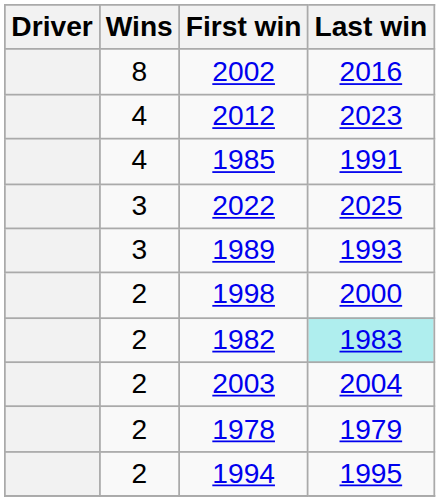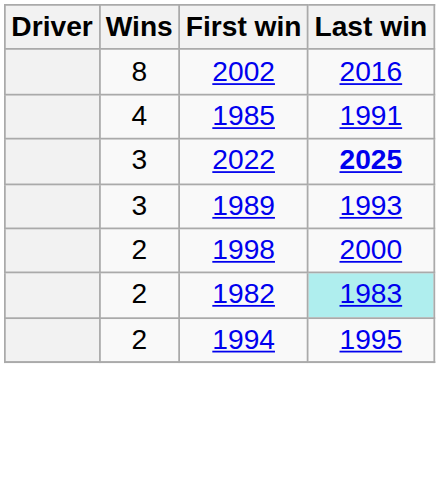- row: 4 | 2012 | 2023
2022 | Last win: normal -> bold
- row: 2 | 2003 | 2004
- row: 2 | 1978 | 1979
